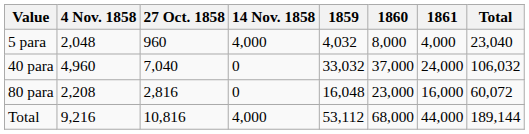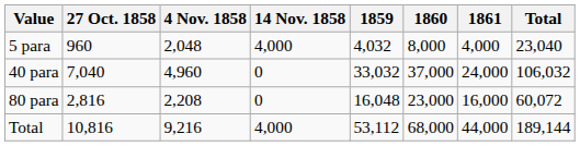columns swapped: 27 Oct. 1858 <-> 4 Nov. 1858
